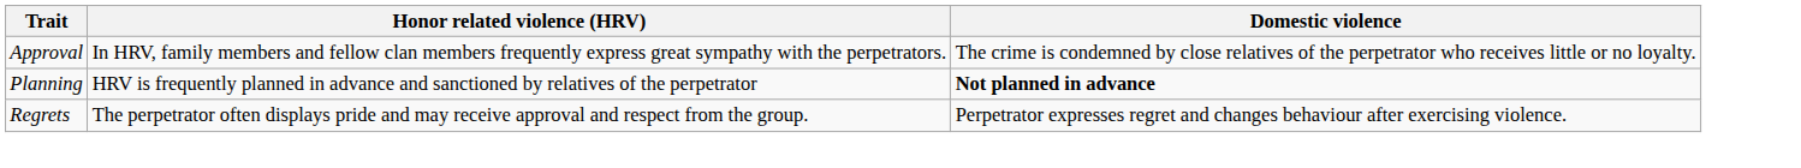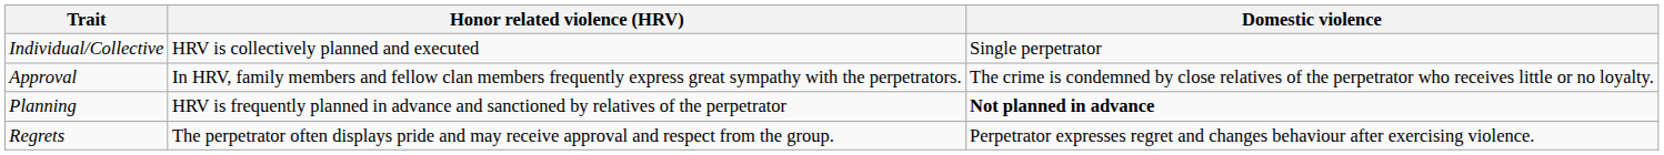+ row: Individual/Collective | HRV is collectively planned and executed | Single perpetrator
